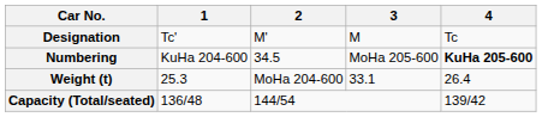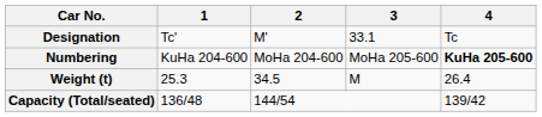Designation | 3: M -> 33.1
Numbering | 2: 34.5 -> MoHa 204-600
Weight (t) | 2: MoHa 204-600 -> 34.5
Weight (t) | 3: 33.1 -> M
